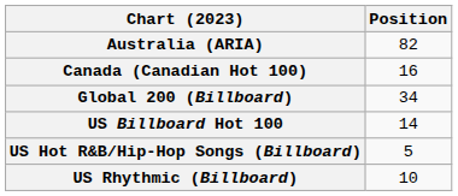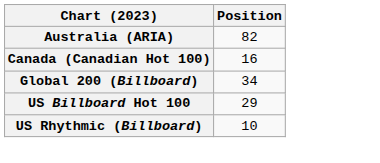US Billboard Hot 100 | Position: 14 -> 29
- row: US Hot R&B/Hip-Hop Songs (Billboard) | 5
